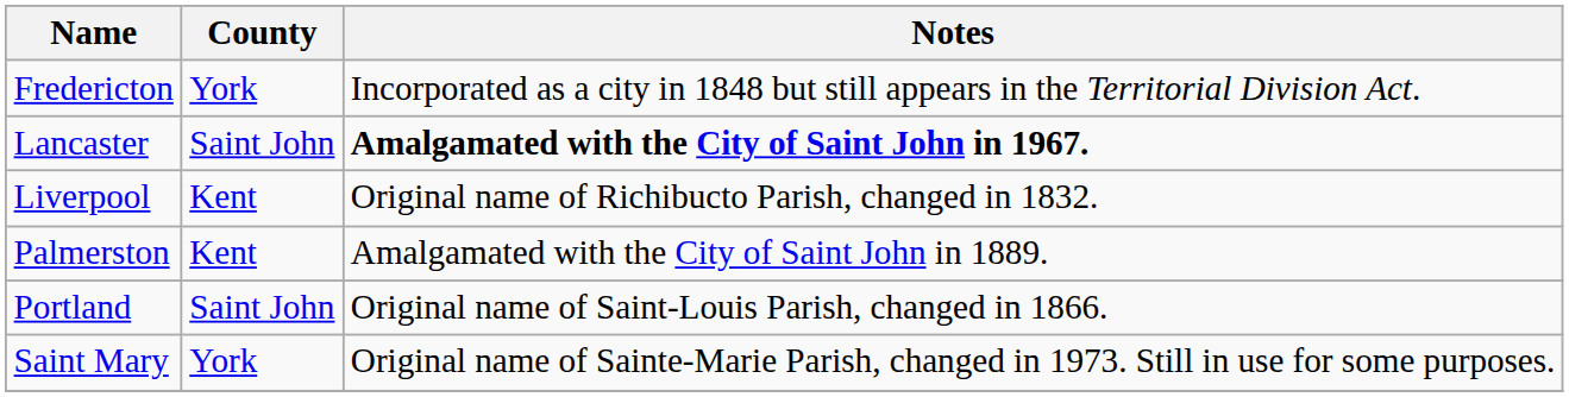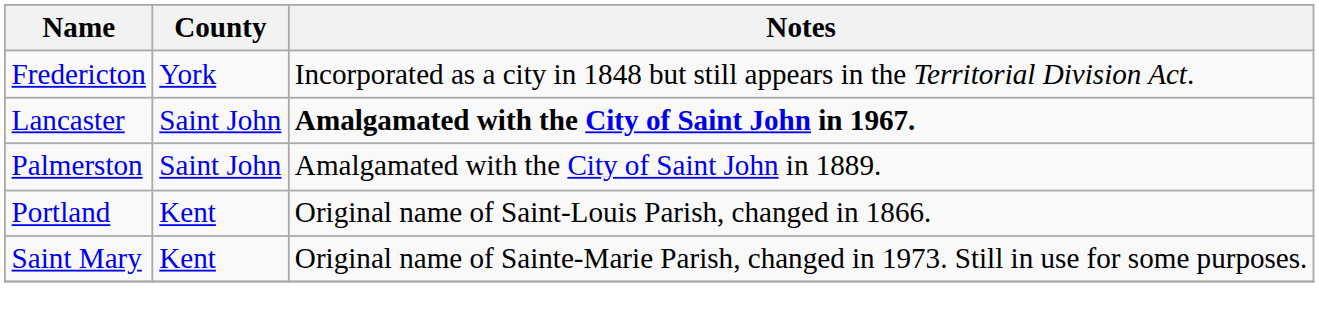- row: Liverpool | Kent | Original name of Richibucto Parish, changed in 1832.
Palmerston | County: Kent -> Saint John
Portland | County: Saint John -> Kent
Saint Mary | County: York -> Kent
